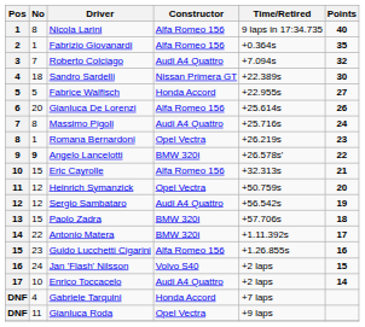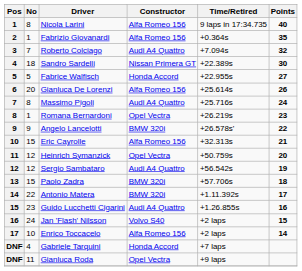Angelo Lancelotti | No: bold -> normal
Guido Lucchetti Cigarini | Constructor: Alfa Romeo 156 -> Audi A4 Quattro
Enrico Toccacelo | Constructor: Audi A4 Quattro -> Alfa Romeo 156
